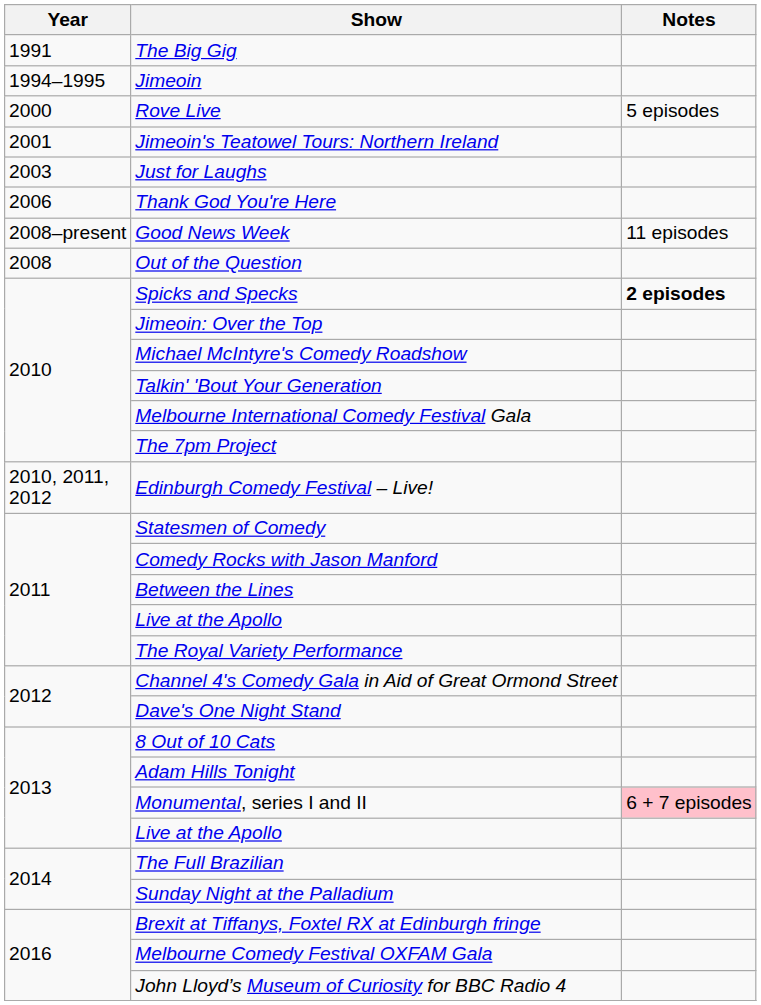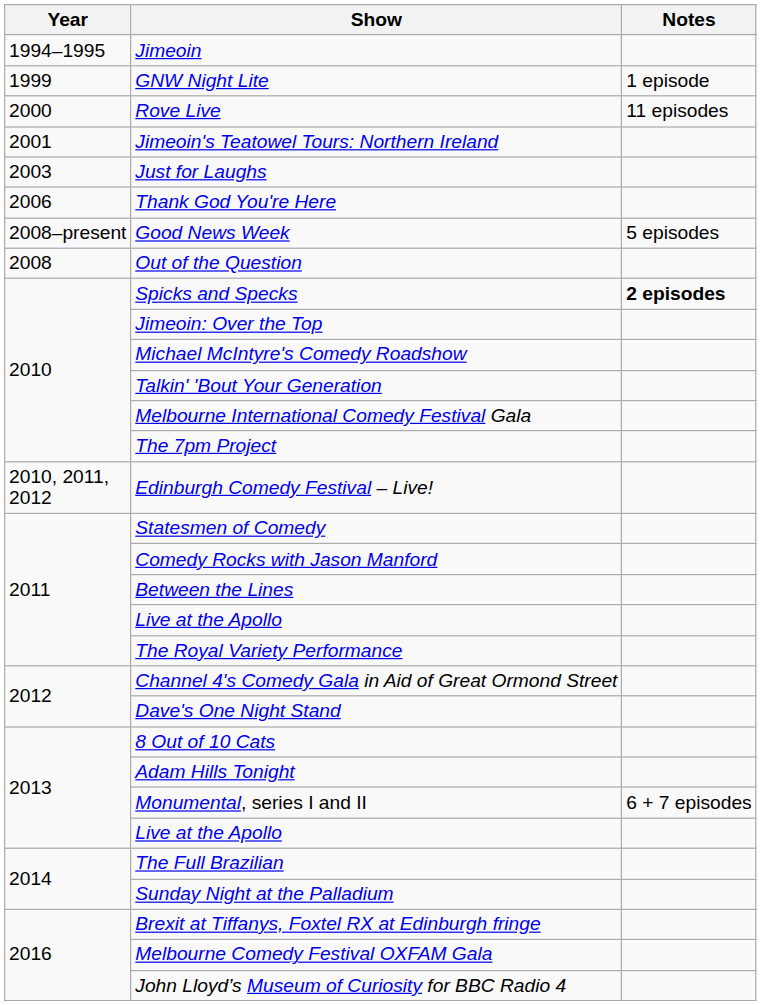- row: 1991 | The Big Gig
+ row: 1999 | GNW Night Lite | 1 episode
Rove Live | Notes: 5 episodes -> 11 episodes
Good News Week | Notes: 11 episodes -> 5 episodes
Monumental, series I and II | Notes: pink background -> no background
